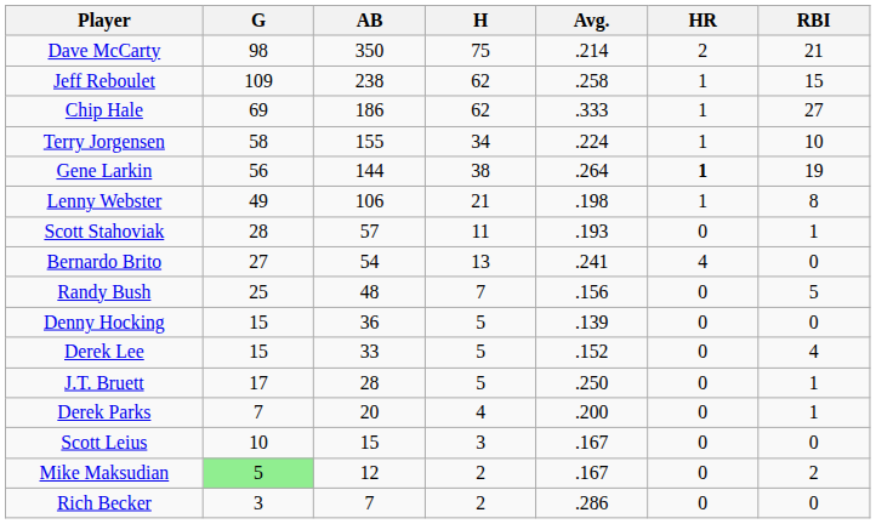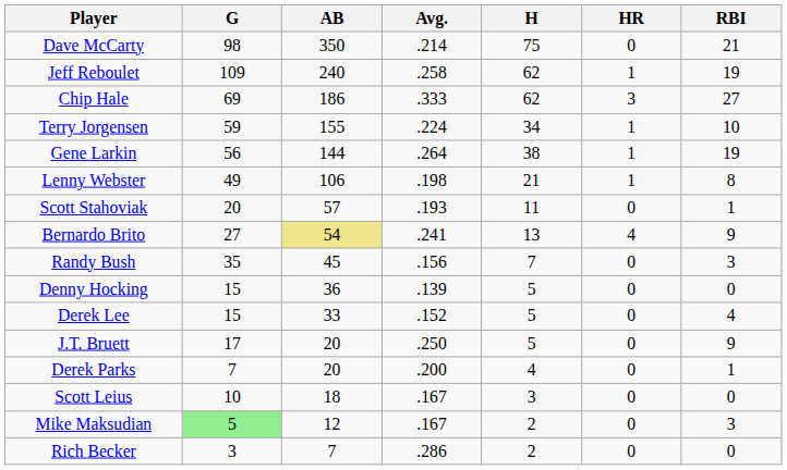columns swapped: H <-> Avg.
Dave McCarty | HR: 2 -> 0
Jeff Reboulet | AB: 238 -> 240
Jeff Reboulet | RBI: 15 -> 19
Chip Hale | HR: 1 -> 3
Terry Jorgensen | G: 58 -> 59
Gene Larkin | HR: bold -> normal
Scott Stahoviak | G: 28 -> 20
Bernardo Brito | AB: no background -> khaki background
Bernardo Brito | RBI: 0 -> 9
Randy Bush | G: 25 -> 35
Randy Bush | AB: 48 -> 45
Randy Bush | RBI: 5 -> 3
J.T. Bruett | AB: 28 -> 20
J.T. Bruett | RBI: 1 -> 9
Scott Leius | AB: 15 -> 18
Mike Maksudian | RBI: 2 -> 3
